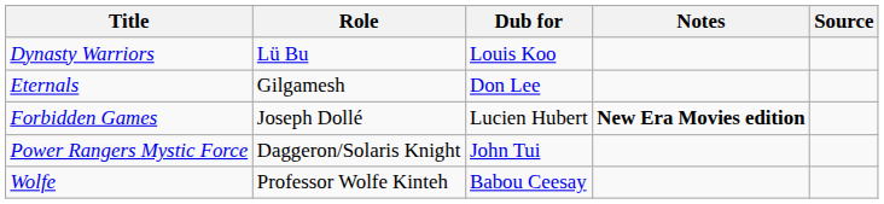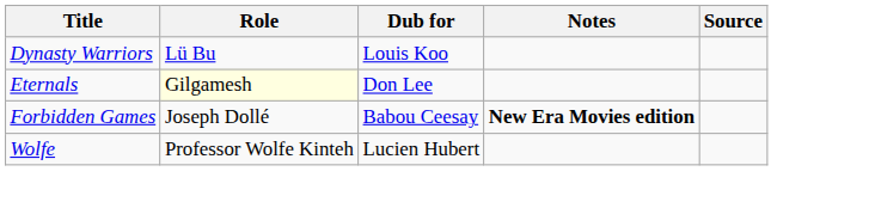Eternals | Role: no background -> lightyellow background
Forbidden Games | Dub for: Lucien Hubert -> Babou Ceesay
- row: Power Rangers Mystic Force | Daggeron/Solaris Knight | John Tui
Wolfe | Dub for: Babou Ceesay -> Lucien Hubert
